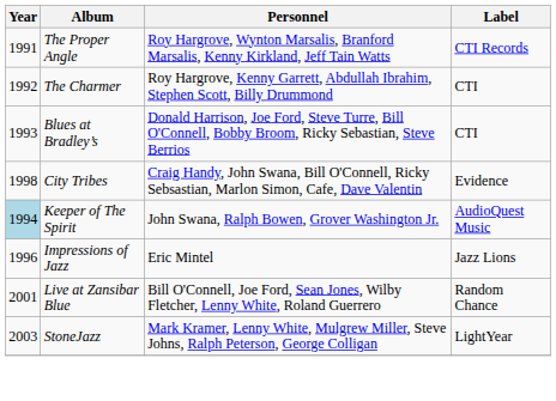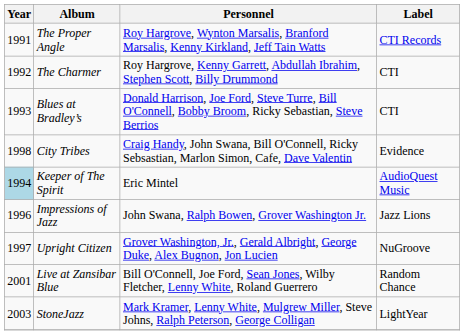Keeper of The Spirit | Personnel: John Swana, Ralph Bowen, Grover Washington Jr. -> Eric Mintel
Impressions of Jazz | Personnel: Eric Mintel -> John Swana, Ralph Bowen, Grover Washington Jr.
+ row: 1997 | Upright Citizen | Grover Washington, Jr., Gerald Albright, George Duke, Alex Bugnon, Jon Lucien | NuGroove
